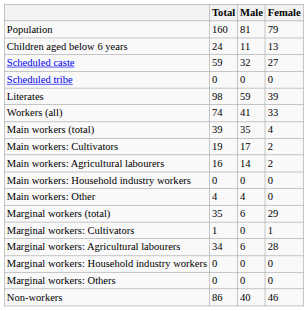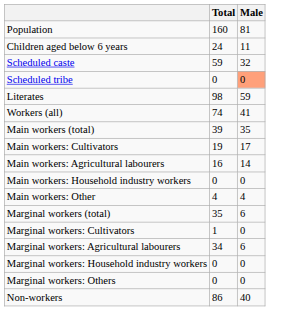- column: Female | 79 | 13 | 27 | 0 | 39 | 33 | 4 | 2 | 2 | 0 | 0 | 29 | 1 | 28 | 0 | 0 | 46
Scheduled tribe | Male: no background -> lightsalmon background
